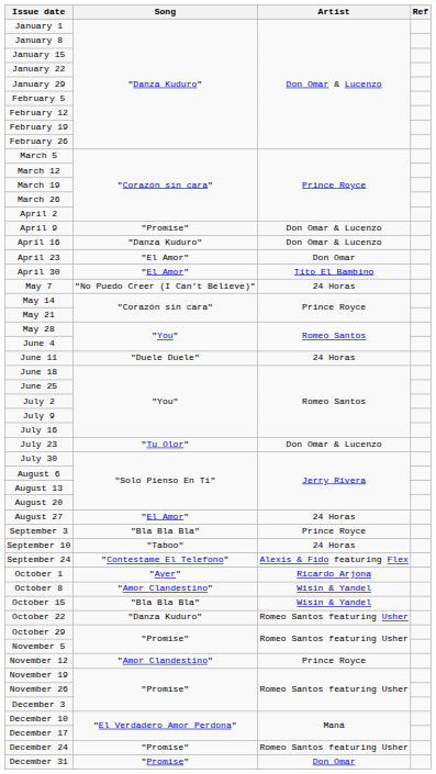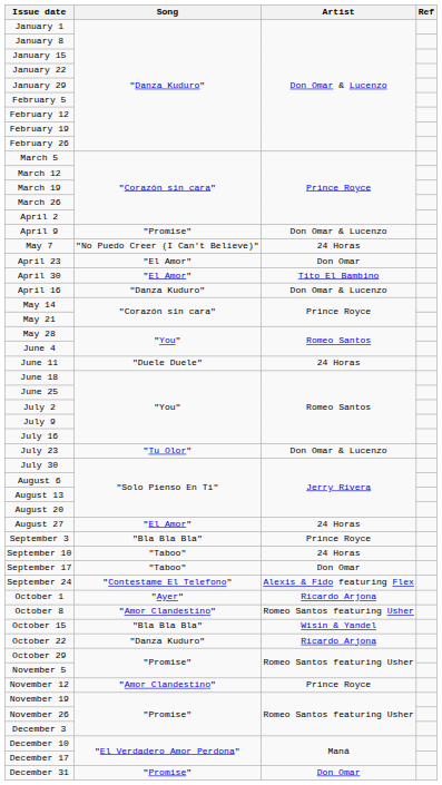rows swapped: April 16 <-> May 7
+ row: September 17 | "Taboo" | Don Omar
October 8 | Artist: Wisin & Yandel -> Romeo Santos featuring Usher
October 22 | Artist: Romeo Santos featuring Usher -> Ricardo Arjona
- row: December 24 | "Promise" | Romeo Santos featuring Usher
